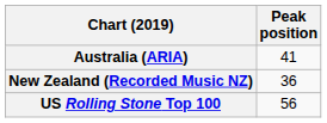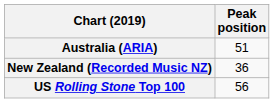Australia (ARIA) | Peak position: 41 -> 51
